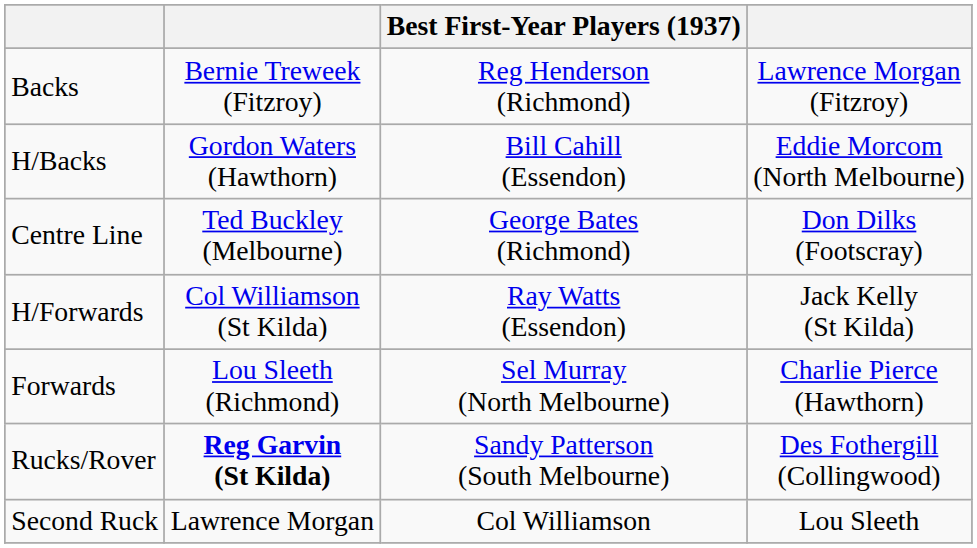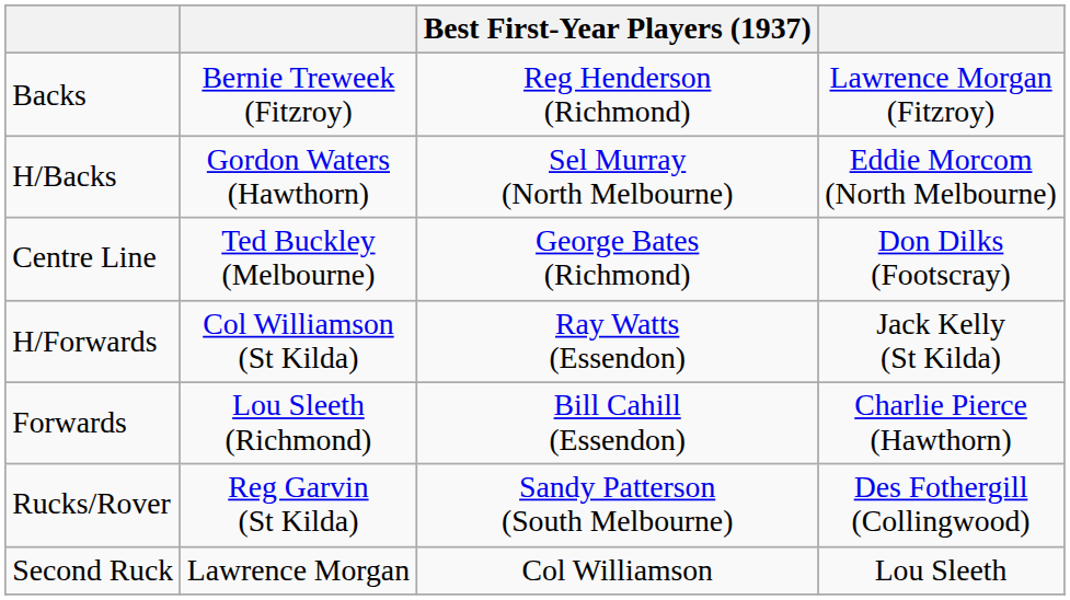H/Backs | Best First-Year Players (1937): Bill Cahill (Essendon) -> Sel Murray (North Melbourne)
Forwards | Best First-Year Players (1937): Sel Murray (North Melbourne) -> Bill Cahill (Essendon)
Rucks/Rover | column 2: bold -> normal
